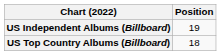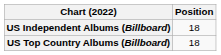US Independent Albums (Billboard) | Position: 19 -> 18
